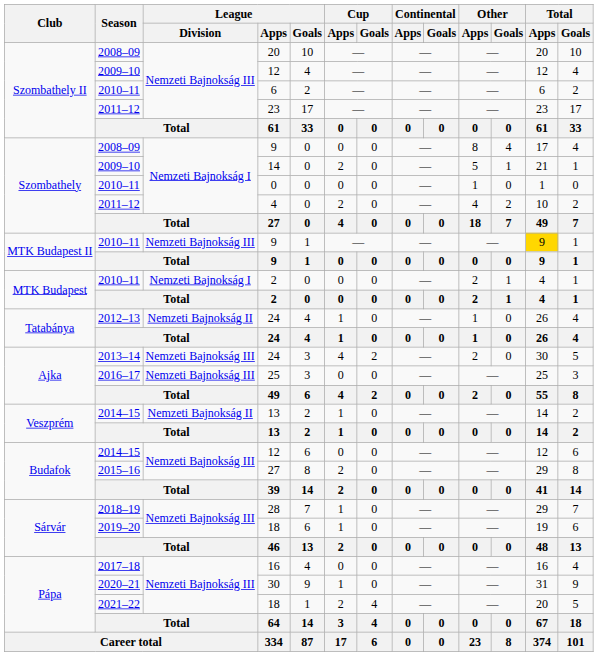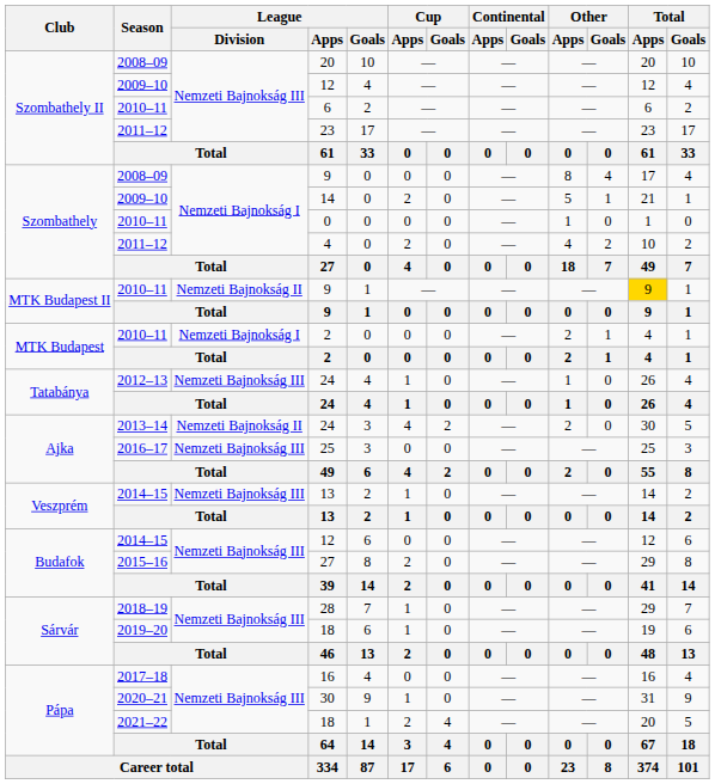2010–11 / 9 | League / Division: Nemzeti Bajnokság III -> Nemzeti Bajnokság II
2012–13 / 24 | League / Division: Nemzeti Bajnokság II -> Nemzeti Bajnokság III
2013–14 / 24 | League / Division: Nemzeti Bajnokság III -> Nemzeti Bajnokság II
2014–15 / 13 | League / Division: Nemzeti Bajnokság II -> Nemzeti Bajnokság III
